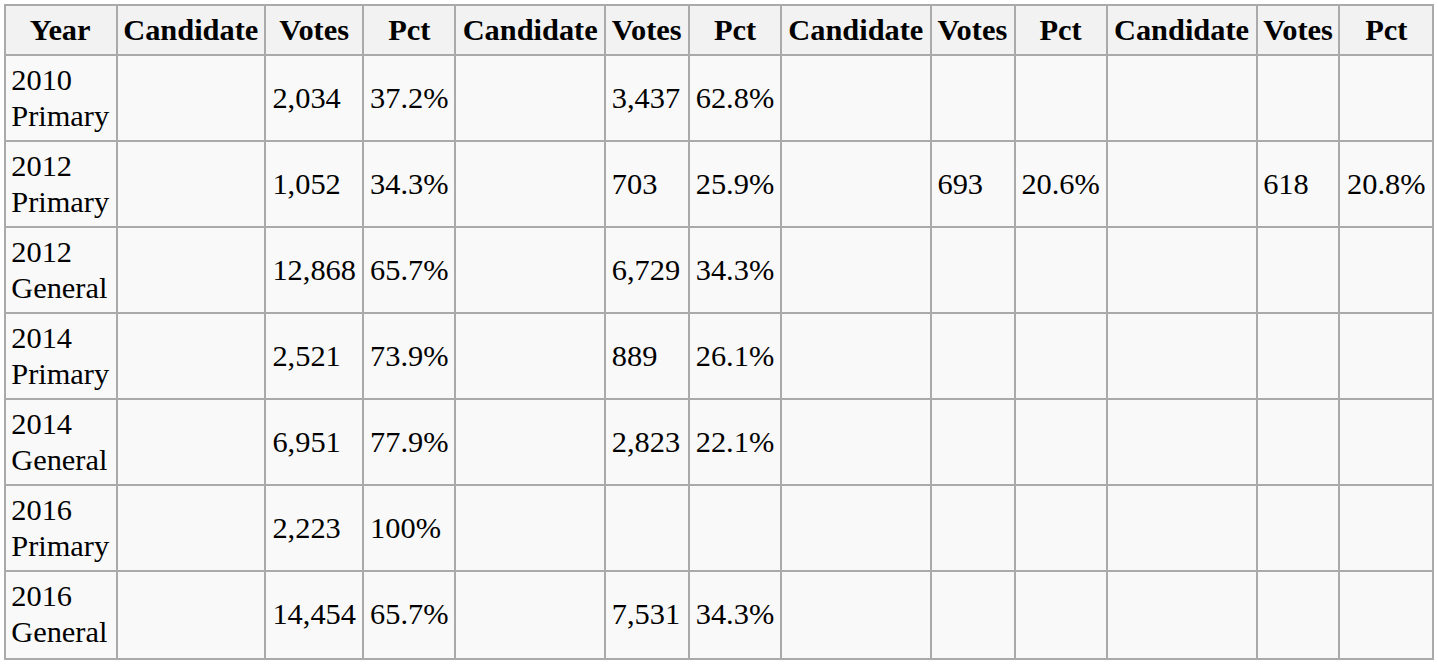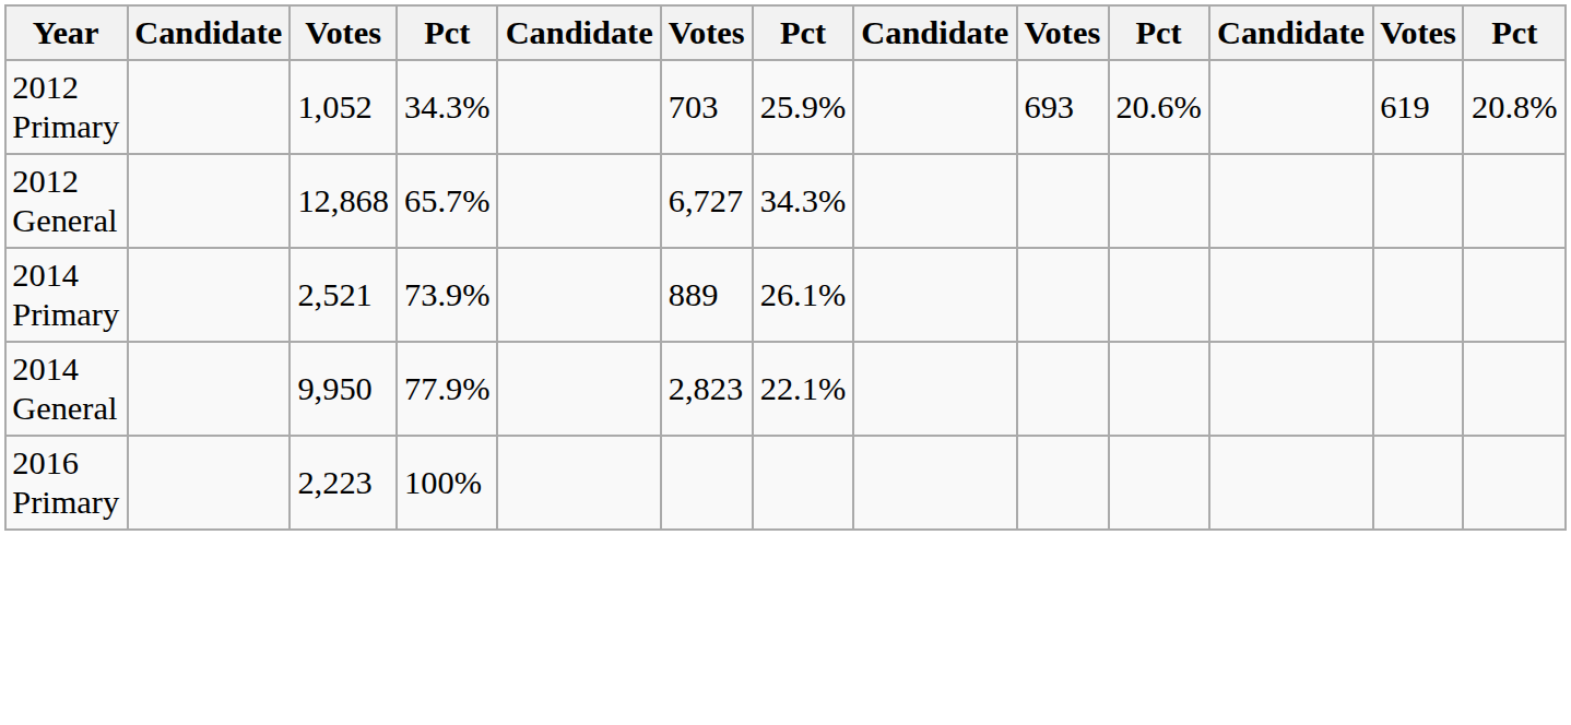- row: 2010 Primary | 2,034 | 37.2% | 3,437 | 62.8%
2012 Primary | column 12: 618 -> 619
2012 General | column 6: 6,729 -> 6,727
2014 General | column 3: 6,951 -> 9,950
- row: 2016 General | 14,454 | 65.7% | 7,531 | 34.3%
